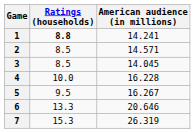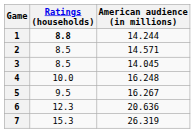1 | American audience (in millions): 14.241 -> 14.244
4 | American audience (in millions): 16.228 -> 16.248
6 | Ratings (households): 13.3 -> 12.3
6 | American audience (in millions): 20.646 -> 20.636
